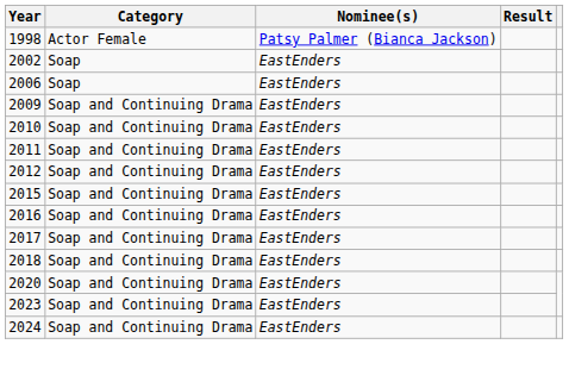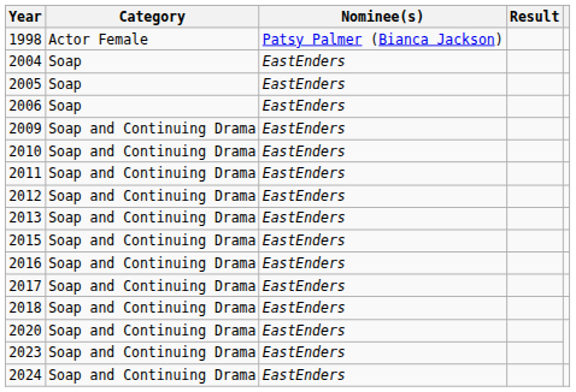- row: 2002 | Soap | EastEnders
+ row: 2004 | Soap | EastEnders
+ row: 2005 | Soap | EastEnders
+ row: 2013 | Soap and Continuing Drama | EastEnders
